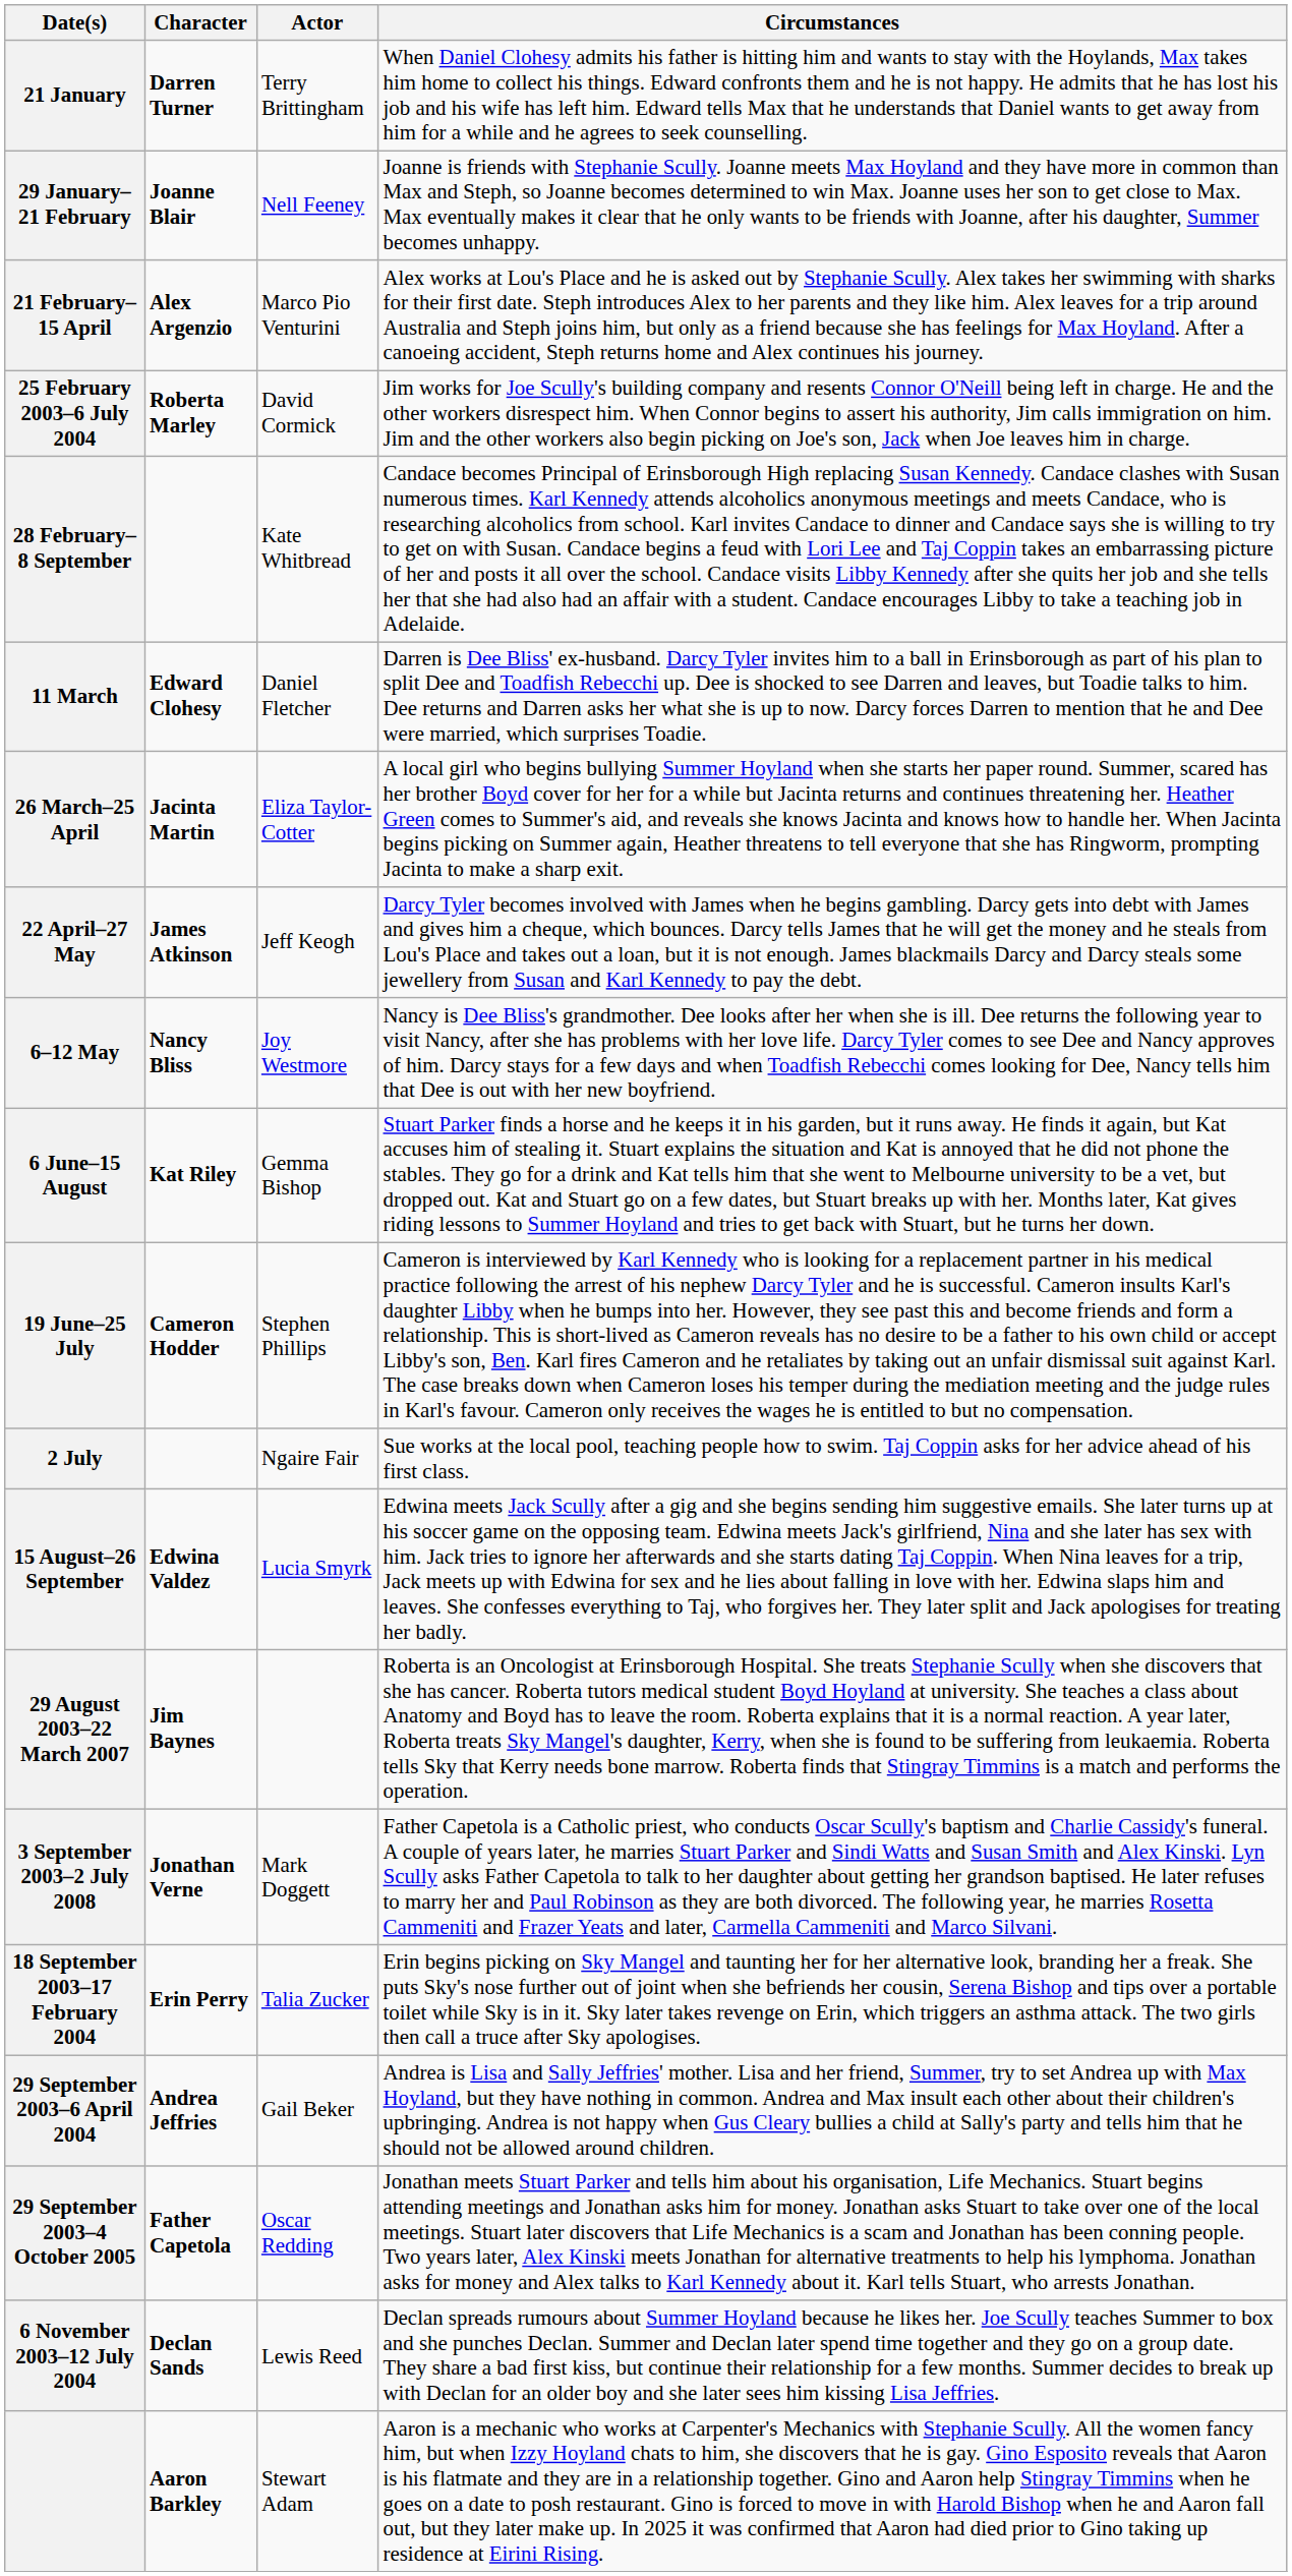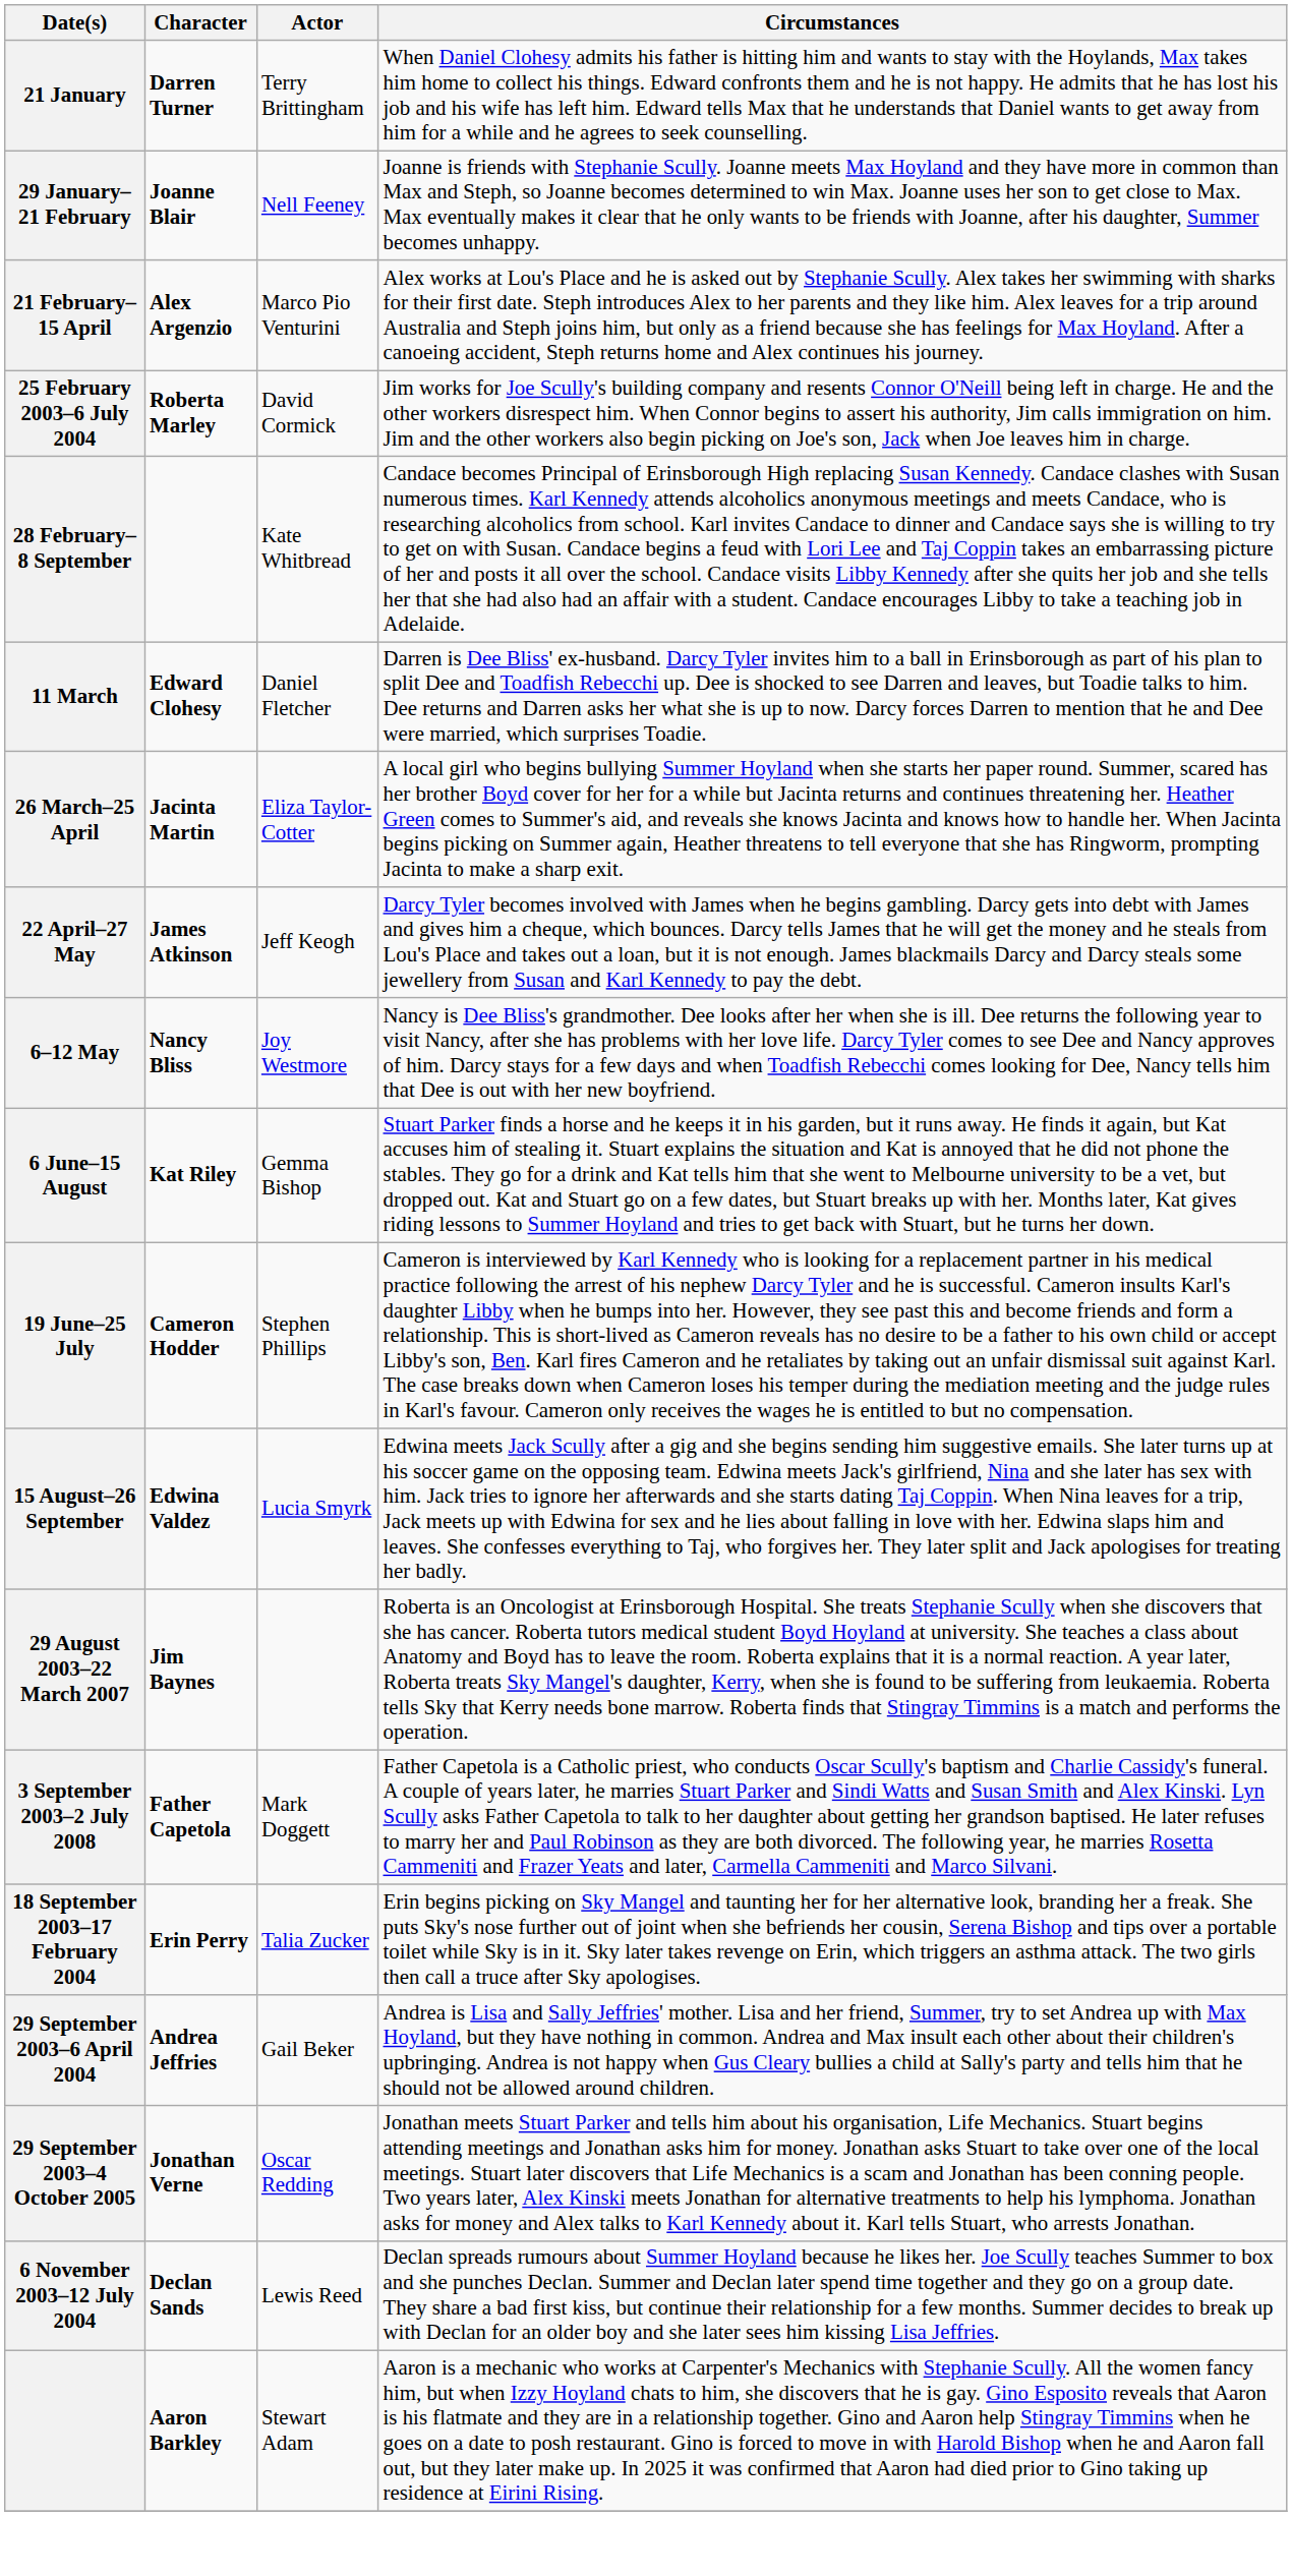- row: 2 July | Ngaire Fair | Sue works at the local pool, teaching people how to swim. Taj Coppin asks for her advice ahead of his first class.
3 September 2003–2 July 2008 | Character: Jonathan Verne -> Father Capetola
29 September 2003–4 October 2005 | Character: Father Capetola -> Jonathan Verne
